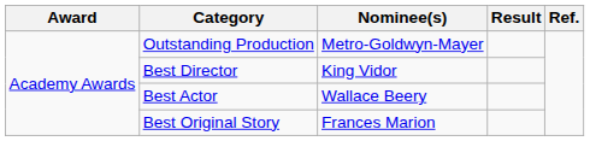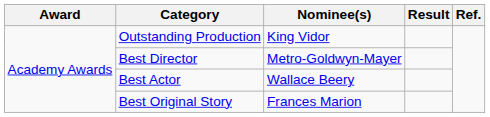Outstanding Production | Nominee(s): Metro-Goldwyn-Mayer -> King Vidor
Best Director | Nominee(s): King Vidor -> Metro-Goldwyn-Mayer
